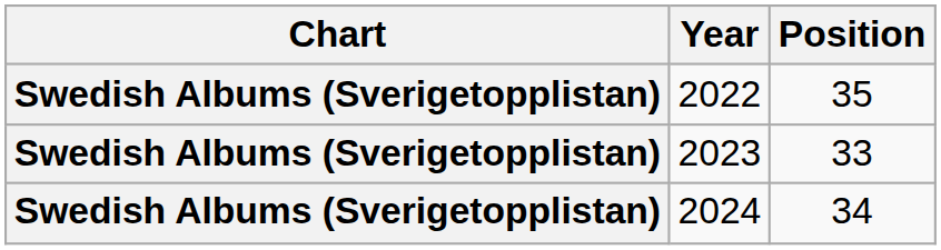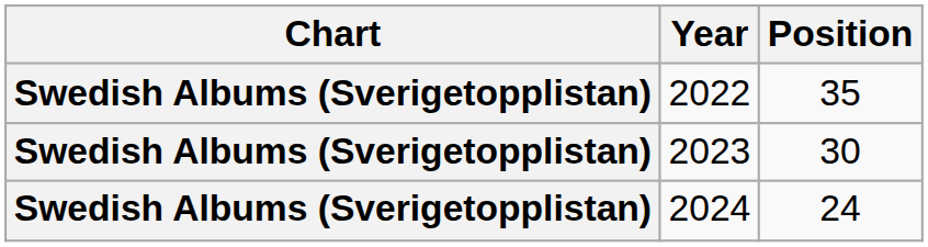2023 | Position: 33 -> 30
2024 | Position: 34 -> 24
